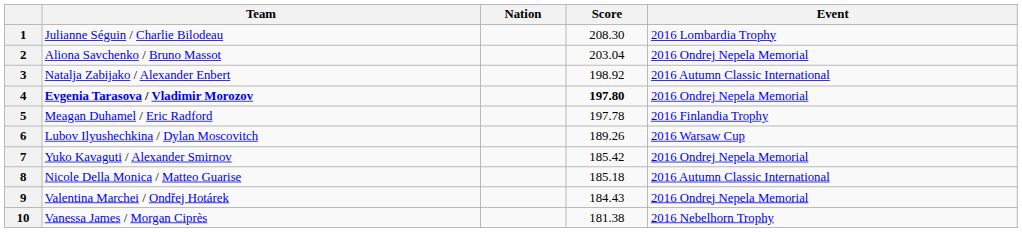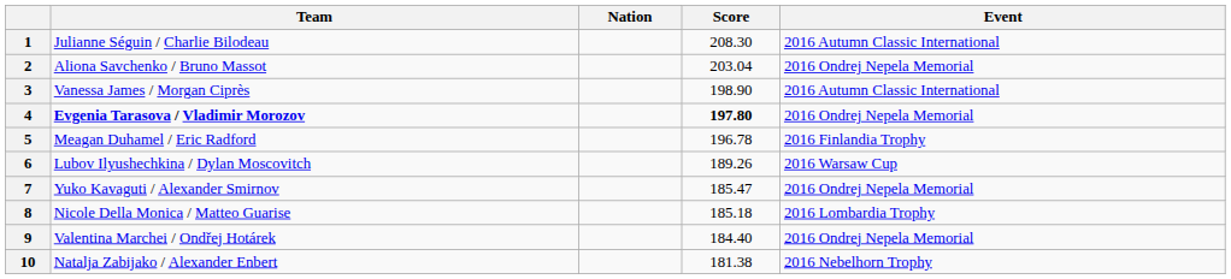1 | Event: 2016 Lombardia Trophy -> 2016 Autumn Classic International
3 | Team: Natalja Zabijako / Alexander Enbert -> Vanessa James / Morgan Ciprès
3 | Score: 198.92 -> 198.90
5 | Score: 197.78 -> 196.78
7 | Score: 185.42 -> 185.47
8 | Event: 2016 Autumn Classic International -> 2016 Lombardia Trophy
9 | Score: 184.43 -> 184.40
10 | Team: Vanessa James / Morgan Ciprès -> Natalja Zabijako / Alexander Enbert
